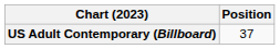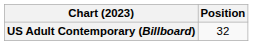US Adult Contemporary (Billboard) | Position: 37 -> 32
